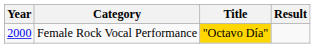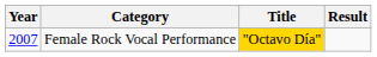Female Rock Vocal Performance | Year: 2000 -> 2007
